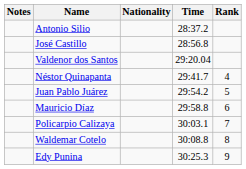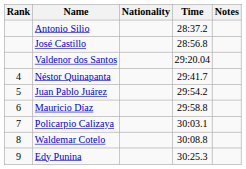columns swapped: Rank <-> Notes
